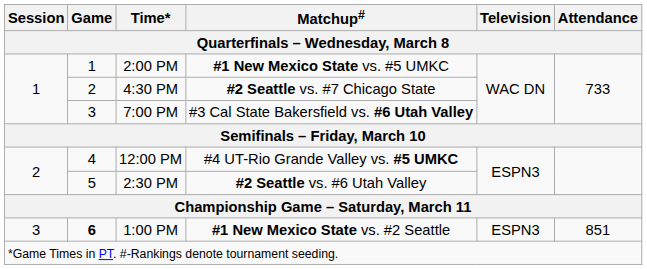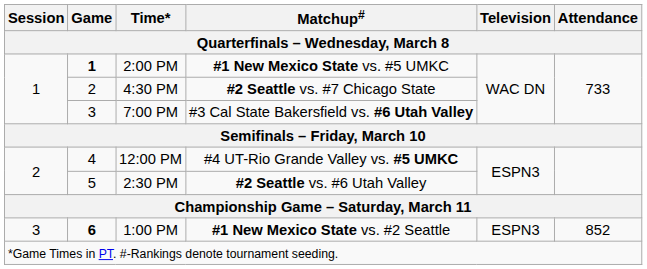2:00 PM | Game: normal -> bold
1:00 PM | Attendance: 851 -> 852
